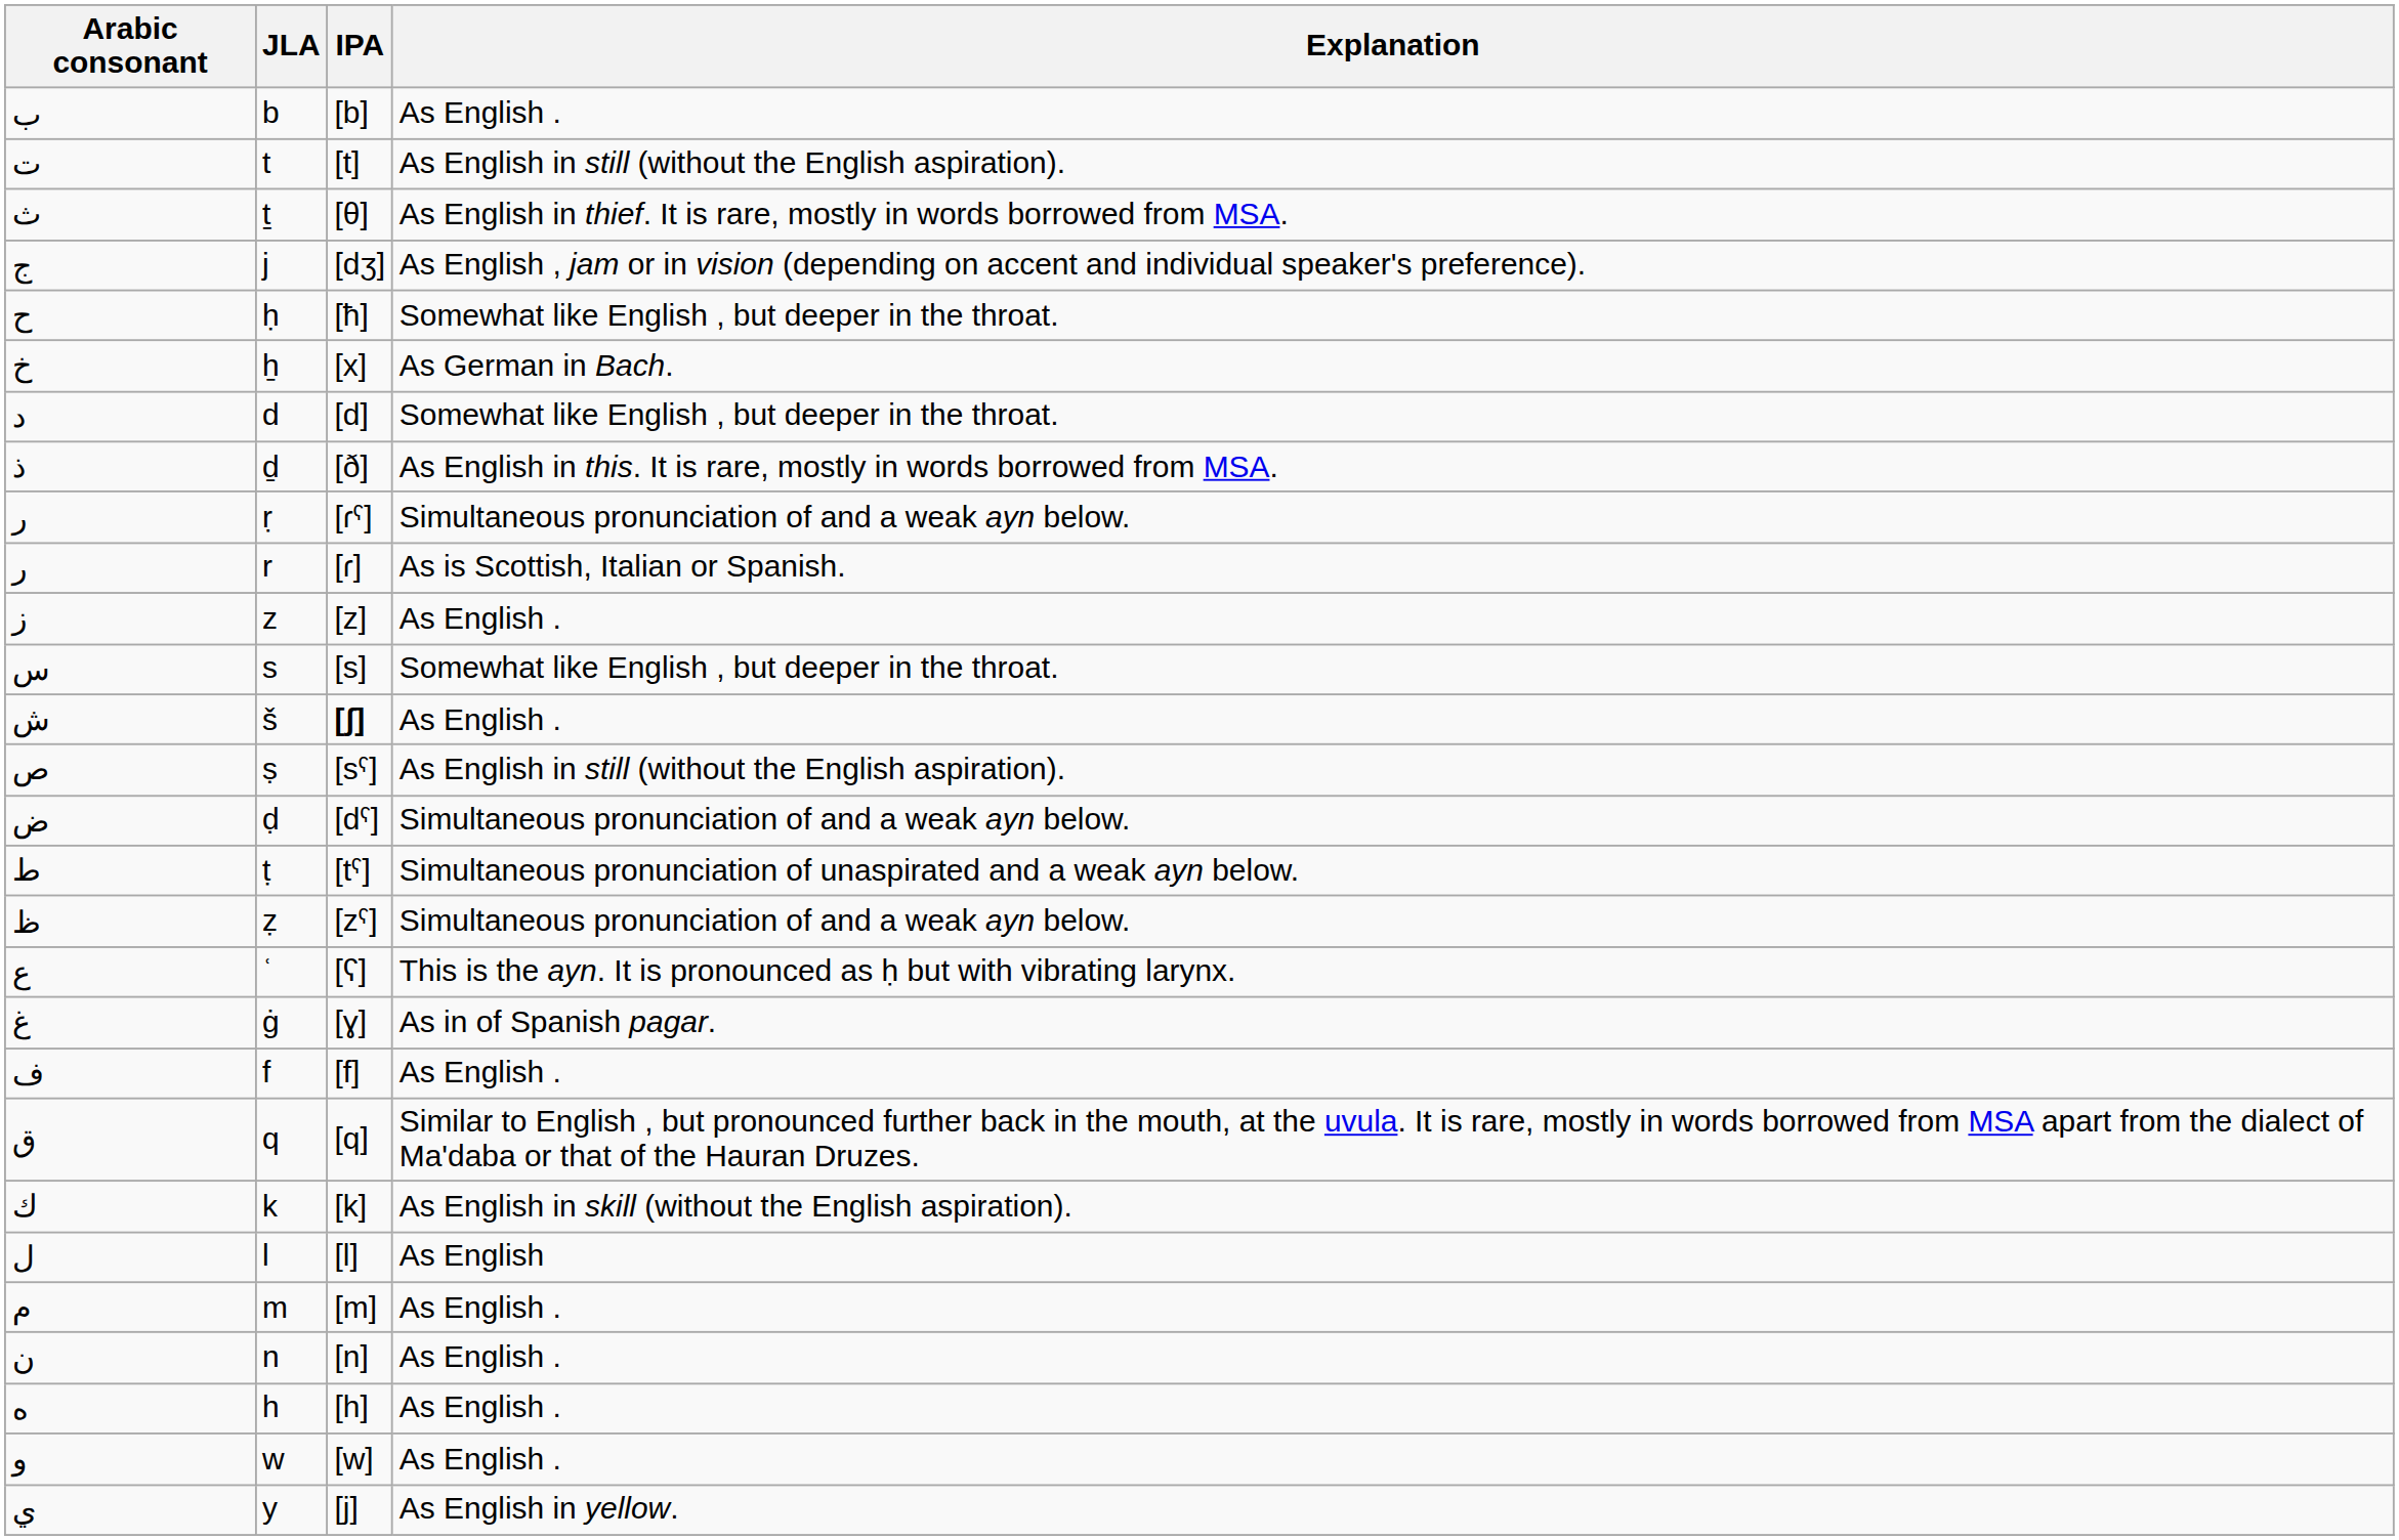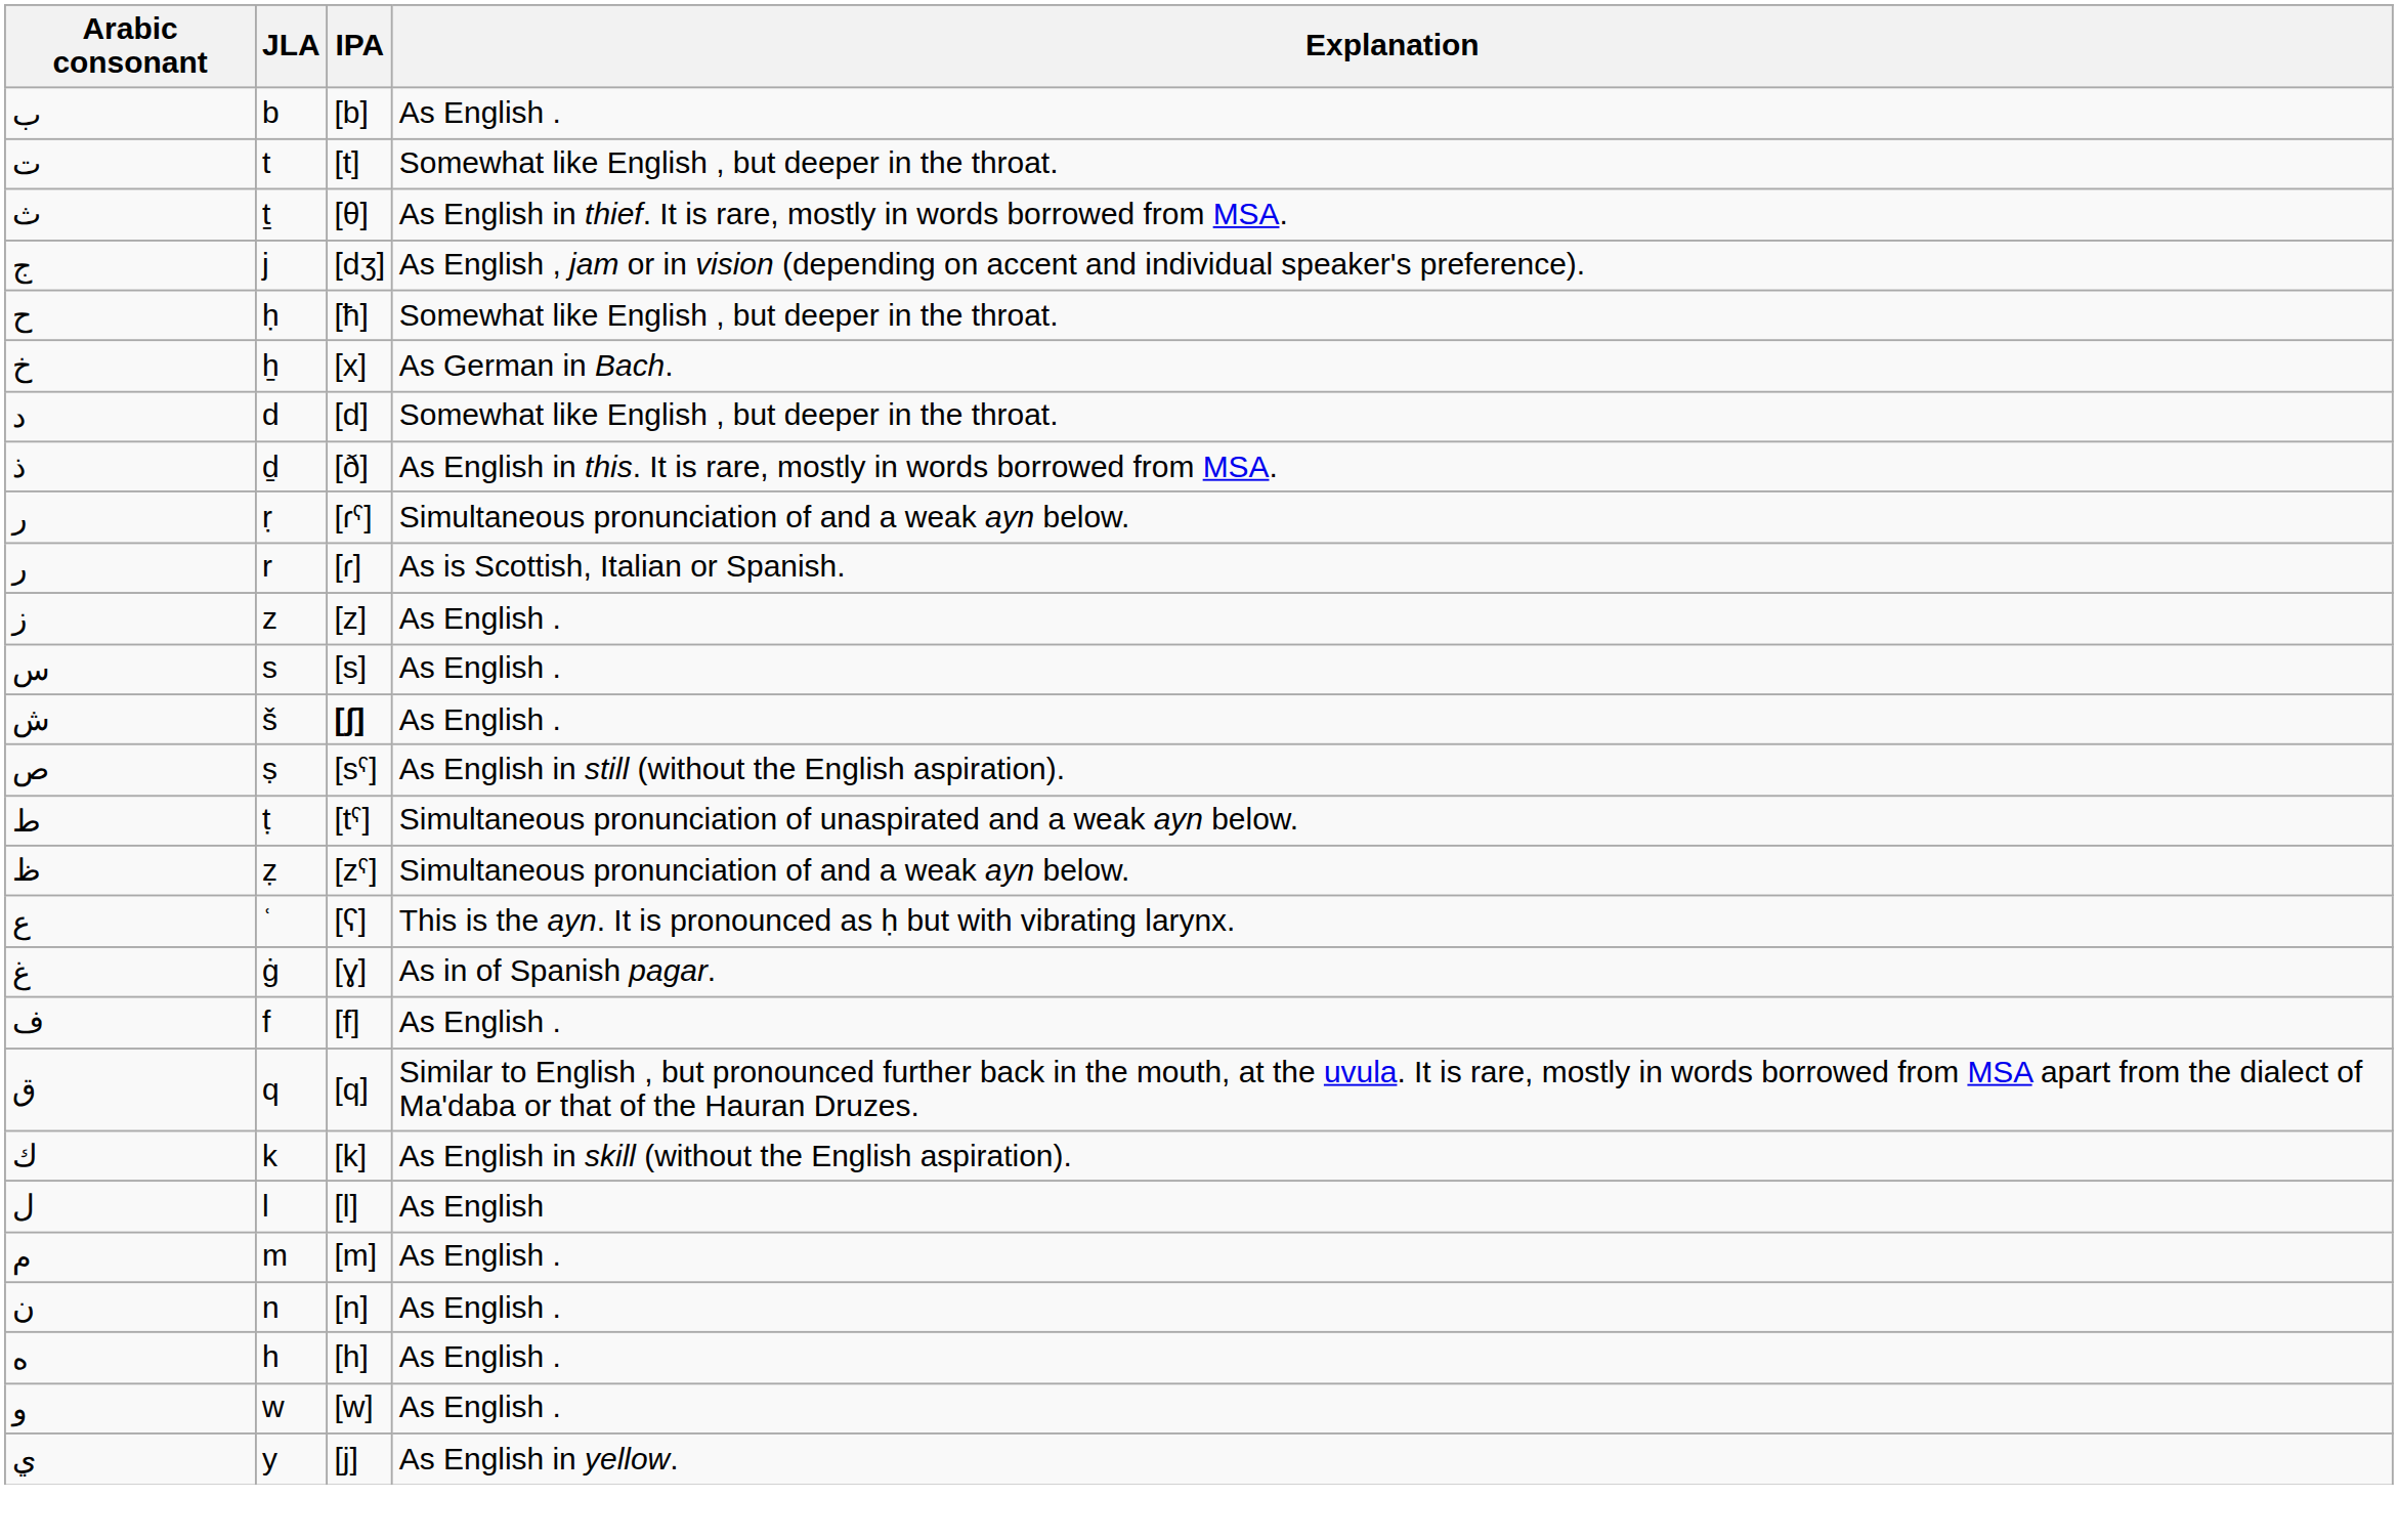t | Explanation: As English in still (without the English aspiration). -> Somewhat like English , but deeper in the throat.
s | Explanation: Somewhat like English , but deeper in the throat. -> As English .
- row: ض | ḍ | [dˤ] | Simultaneous pronunciation of and a weak ayn below.
